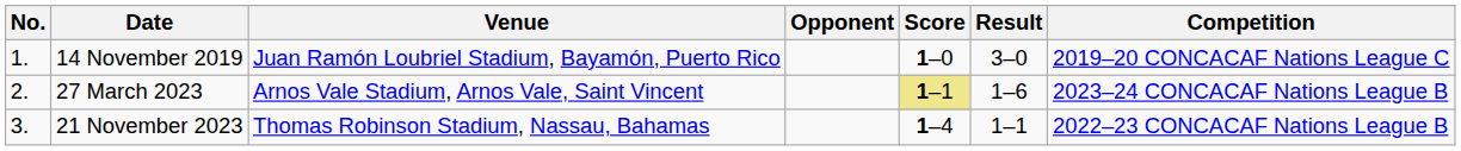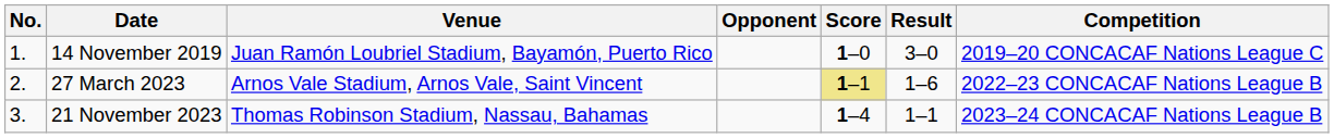27 March 2023 | Competition: 2023–24 CONCACAF Nations League B -> 2022–23 CONCACAF Nations League B
21 November 2023 | Competition: 2022–23 CONCACAF Nations League B -> 2023–24 CONCACAF Nations League B
